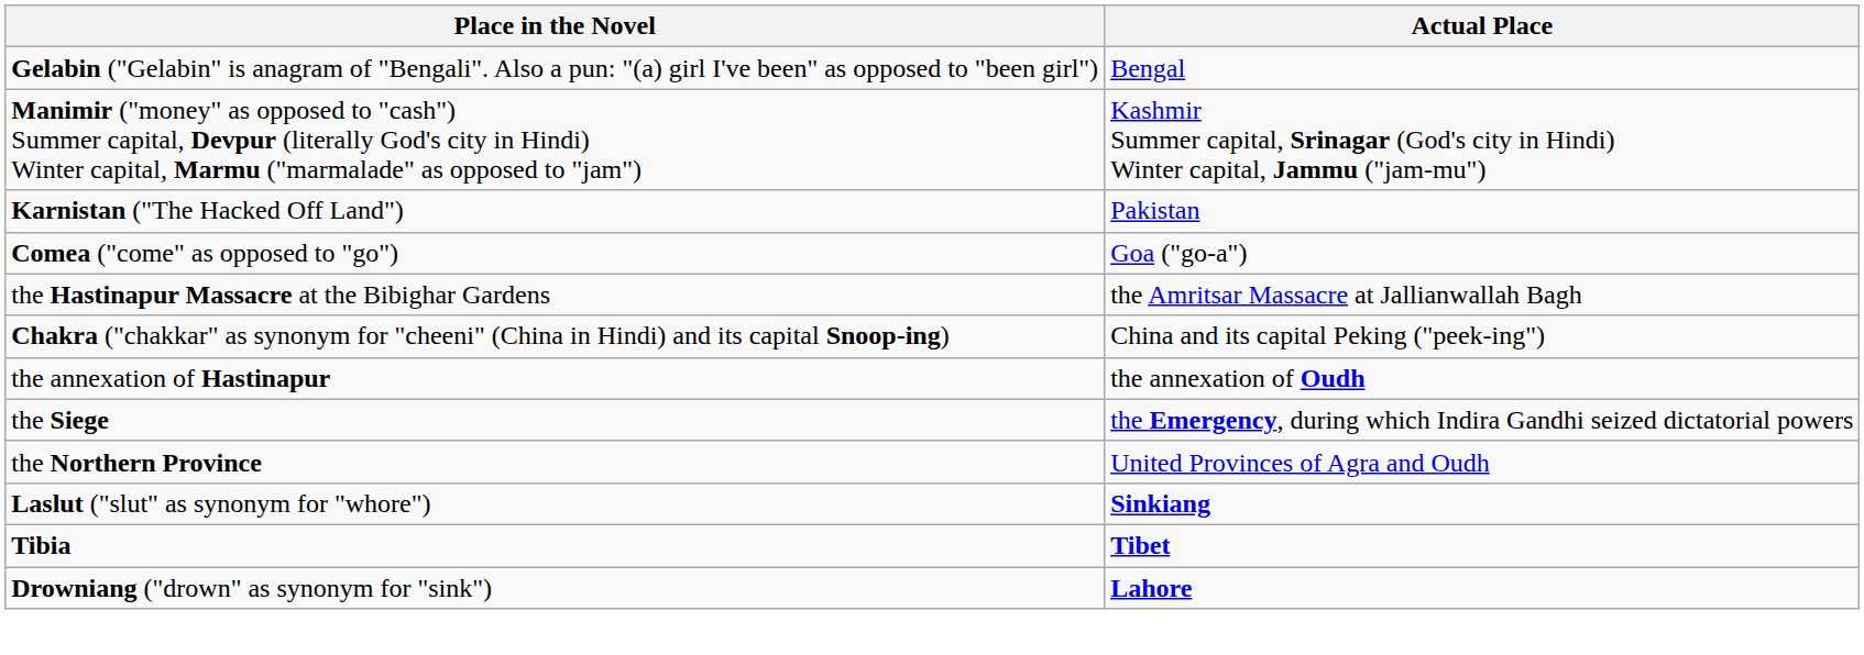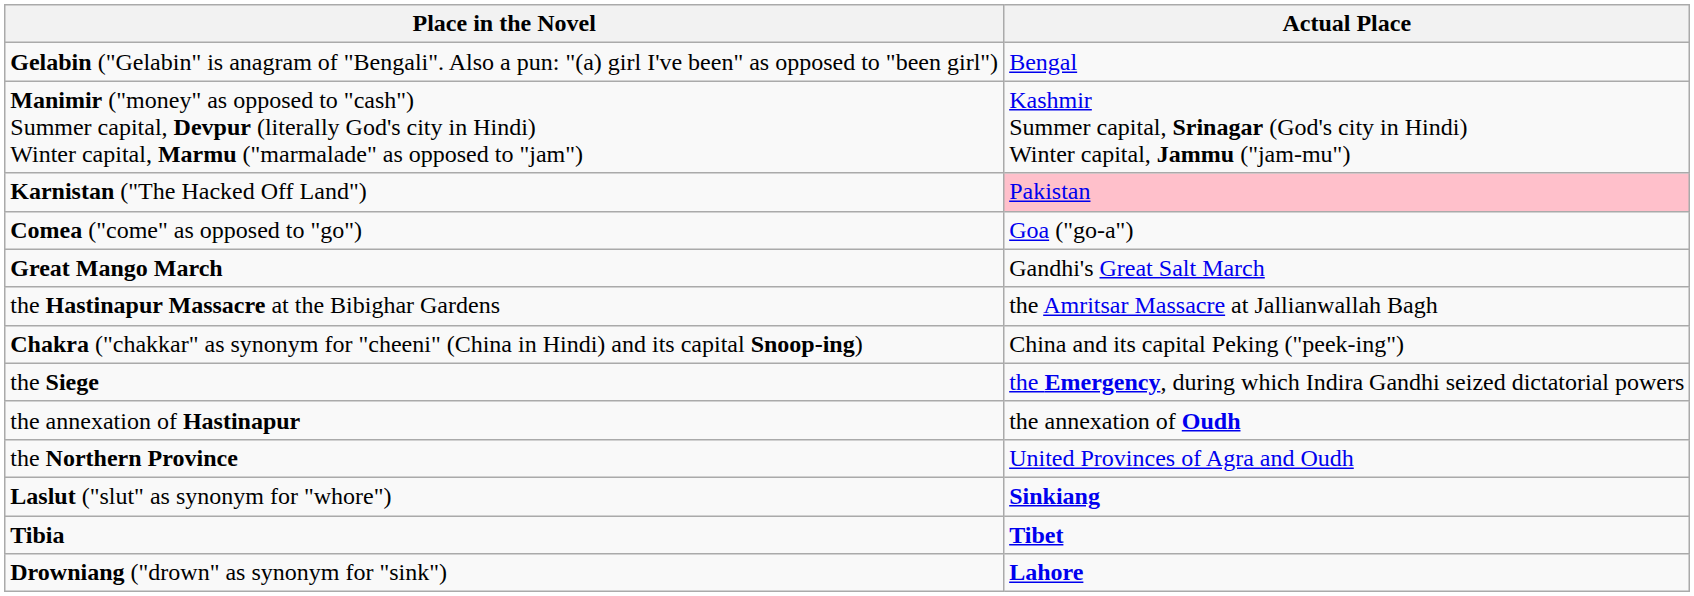Karnistan ("The Hacked Off Land") | Actual Place: no background -> pink background
+ row: Great Mango March | Gandhi's Great Salt March
rows swapped: the annexation of Hastinapur <-> the Siege
